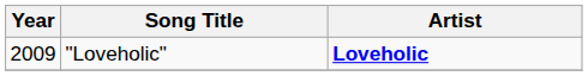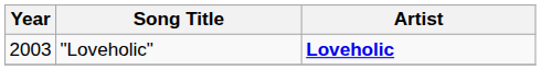"Loveholic" | Year: 2009 -> 2003
